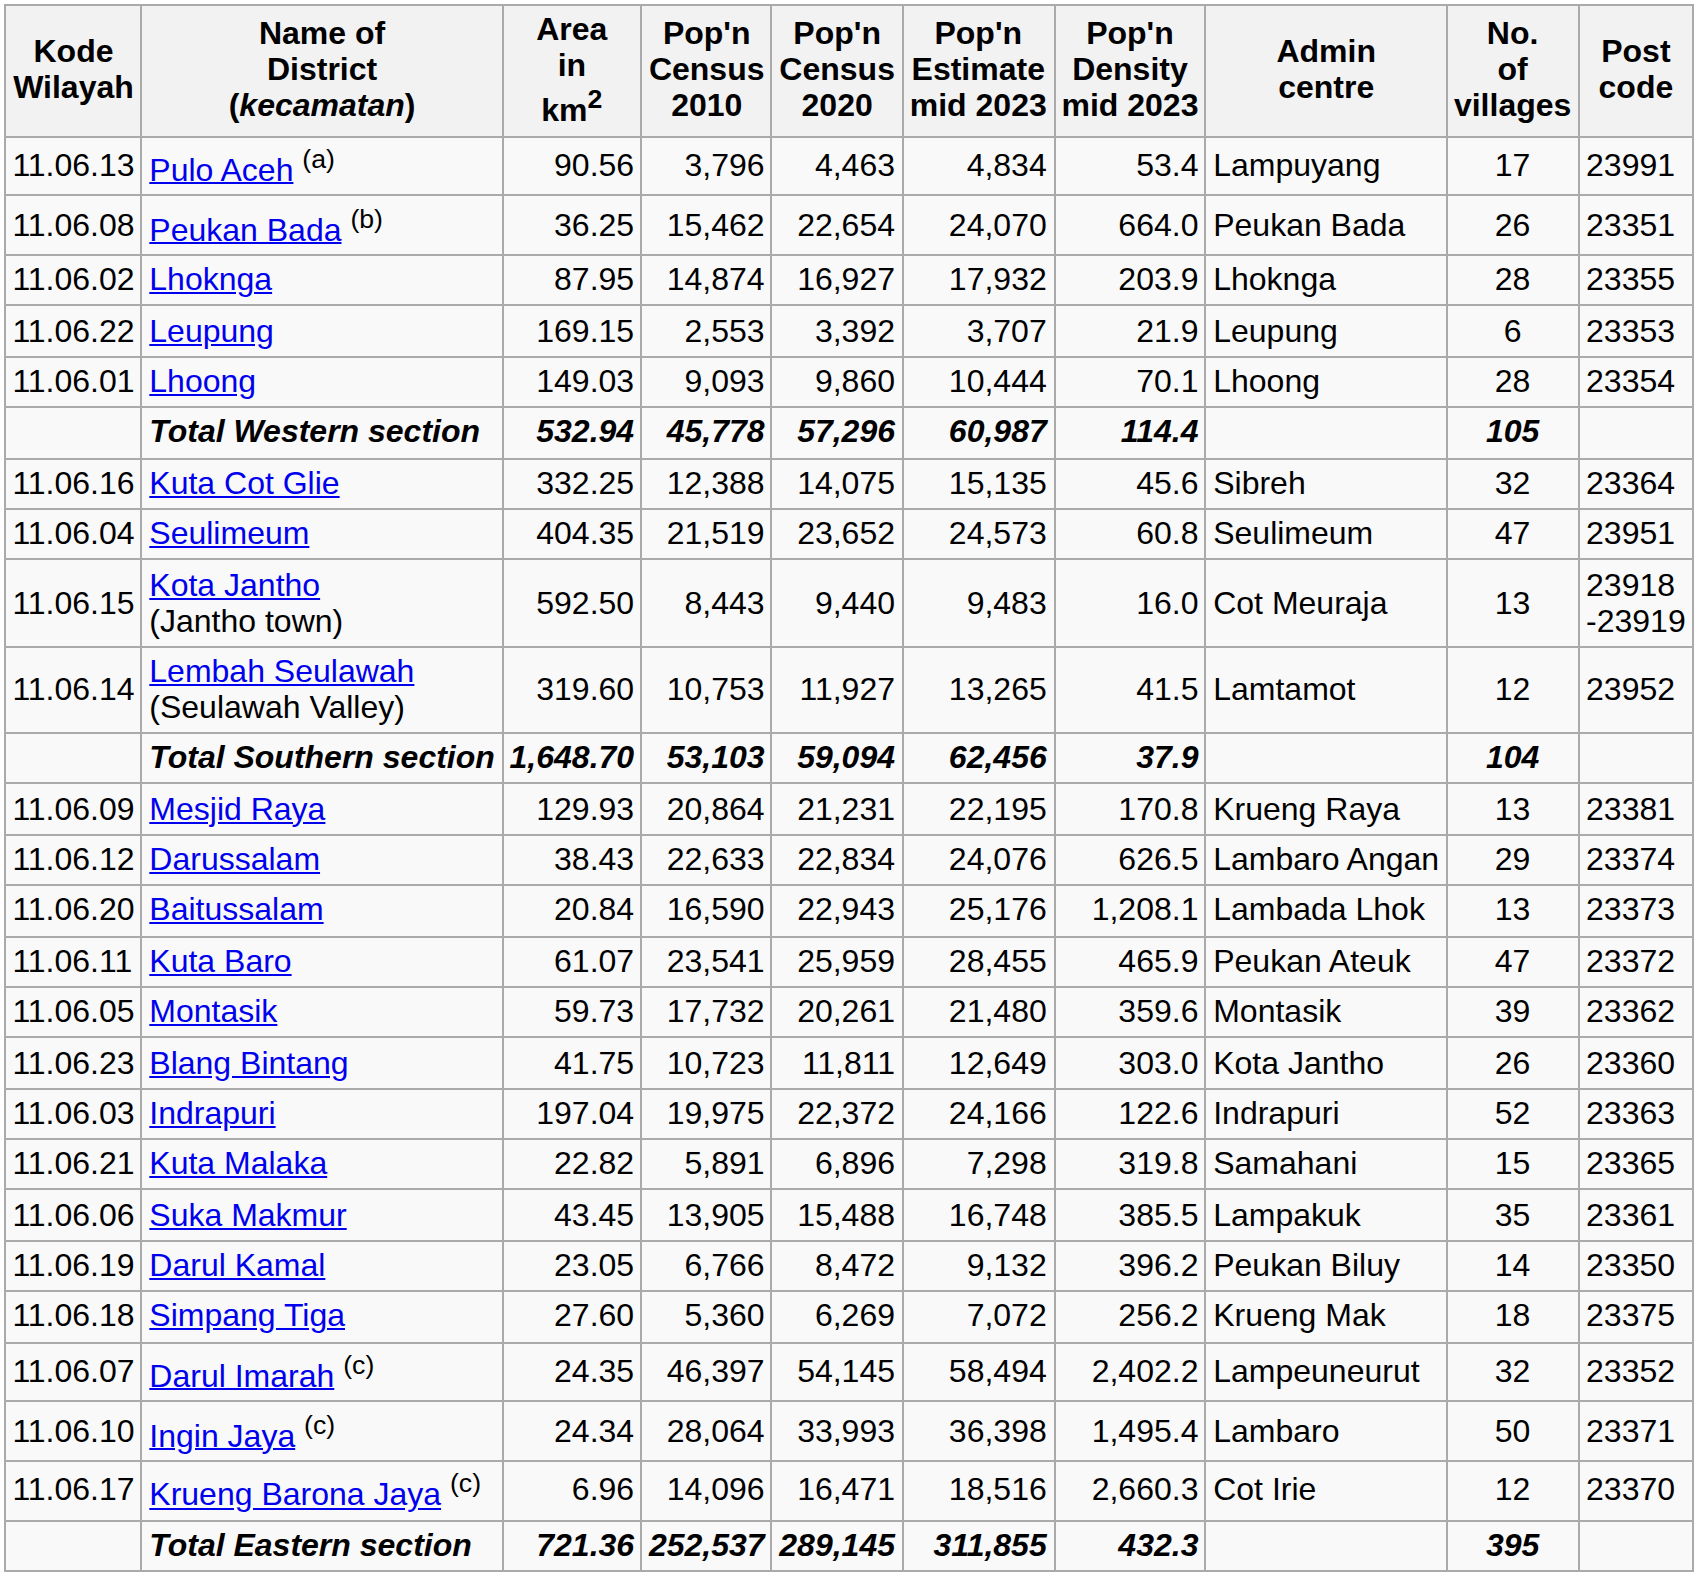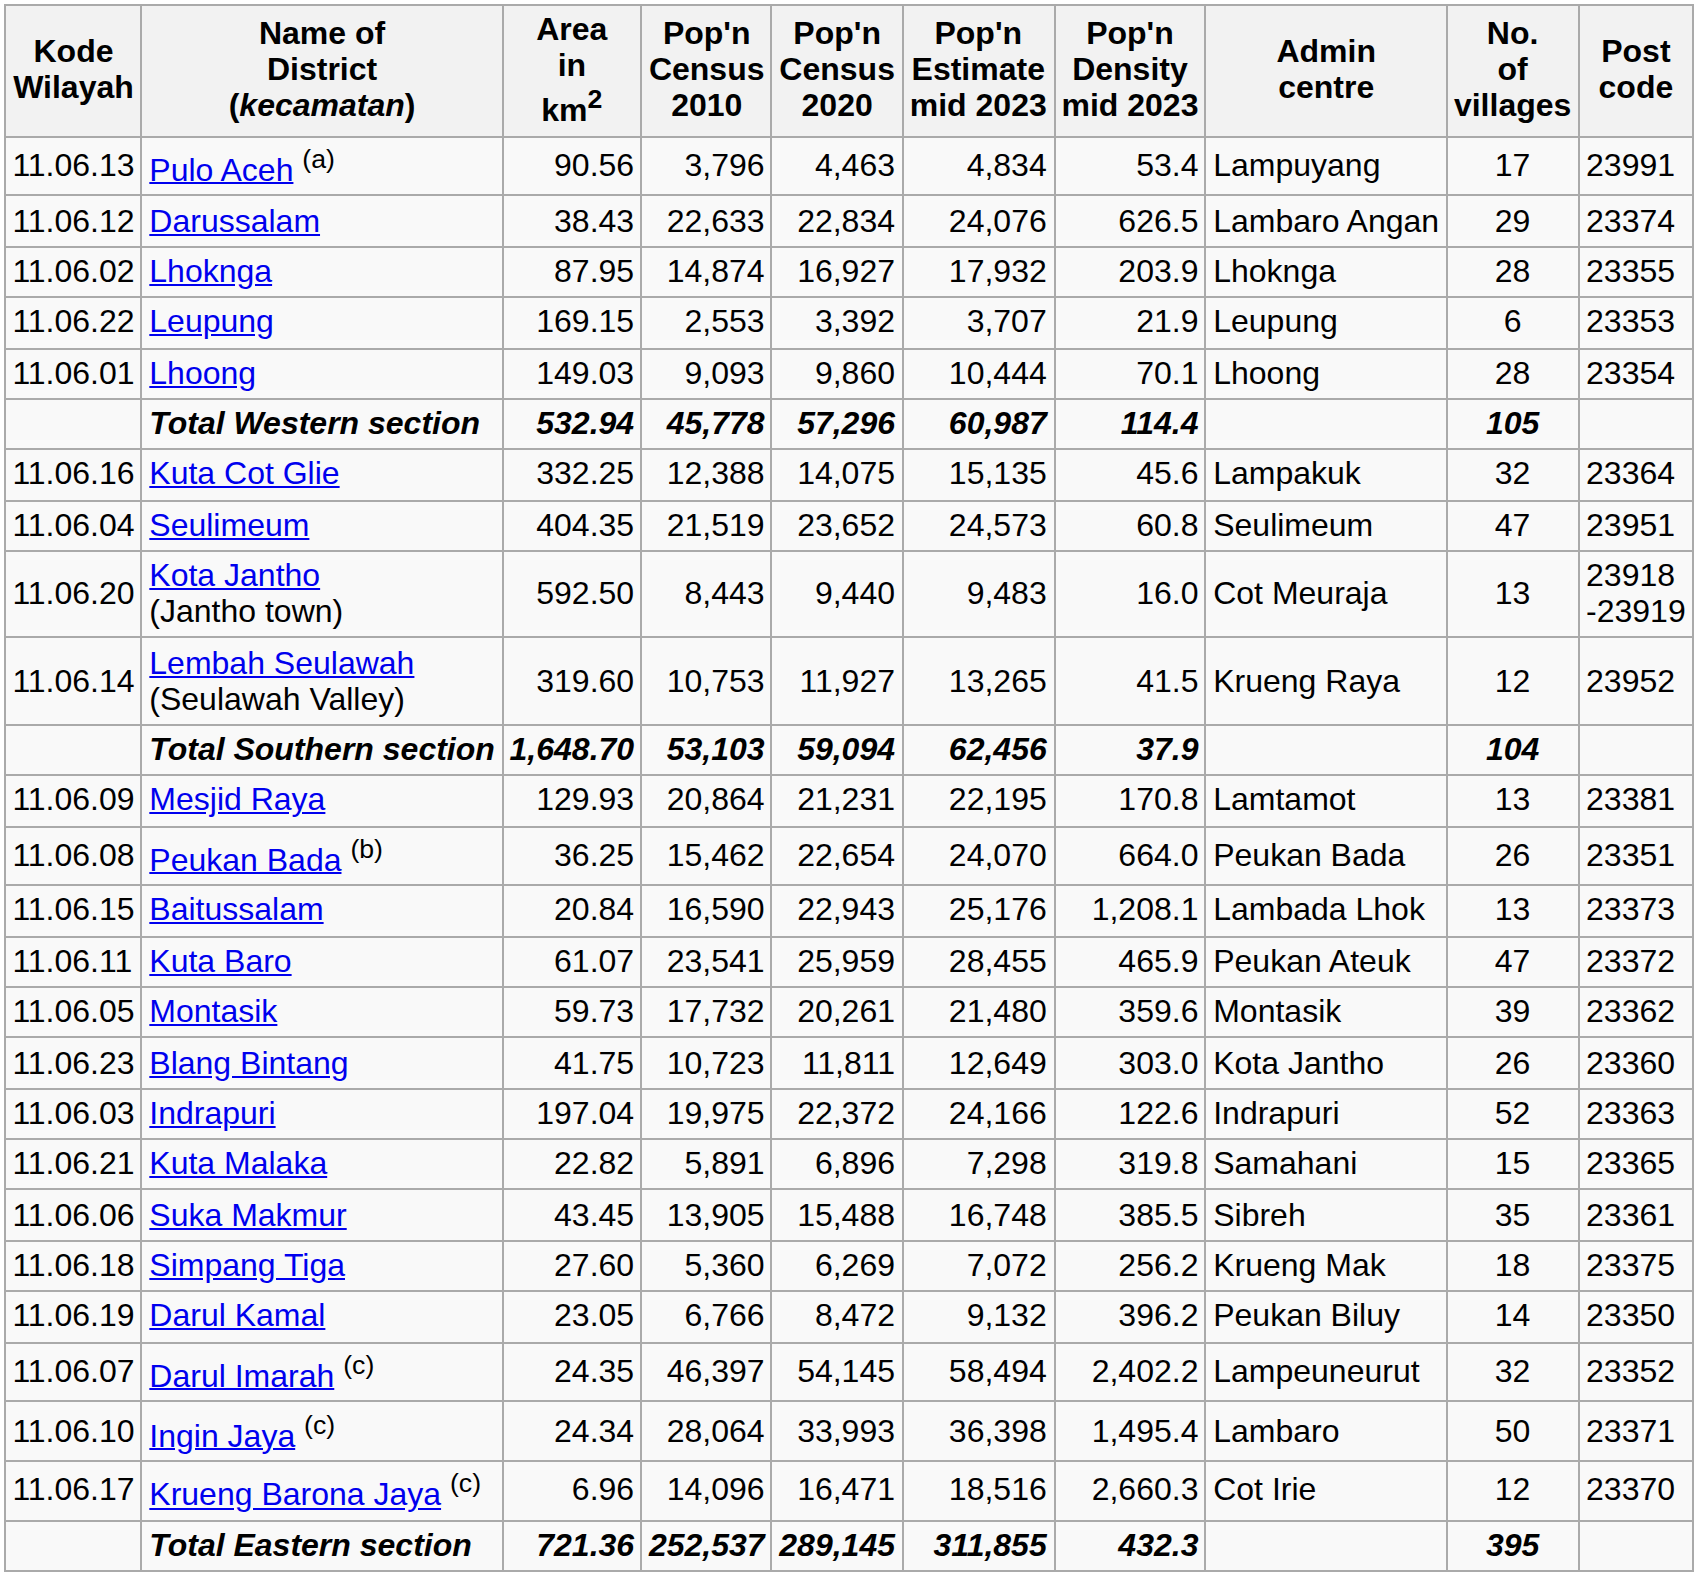rows swapped: Peukan Bada (b) <-> Darussalam
Kuta Cot Glie | Admin centre: Sibreh -> Lampakuk
Kota Jantho (Jantho town) | Kode Wilayah: 11.06.15 -> 11.06.20
Lembah Seulawah (Seulawah Valley) | Admin centre: Lamtamot -> Krueng Raya
Mesjid Raya | Admin centre: Krueng Raya -> Lamtamot
Baitussalam | Kode Wilayah: 11.06.20 -> 11.06.15
Suka Makmur | Admin centre: Lampakuk -> Sibreh
rows swapped: Simpang Tiga <-> Darul Kamal
